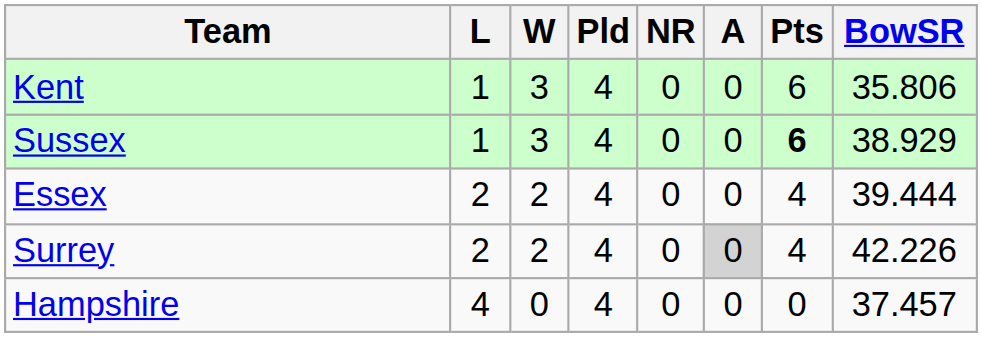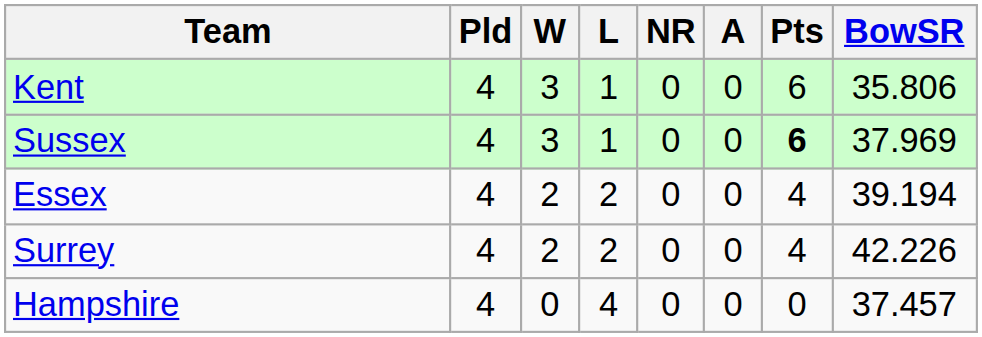columns swapped: Pld <-> L
Sussex | BowSR: 38.929 -> 37.969
Essex | BowSR: 39.444 -> 39.194
Surrey | A: lightgrey background -> no background
